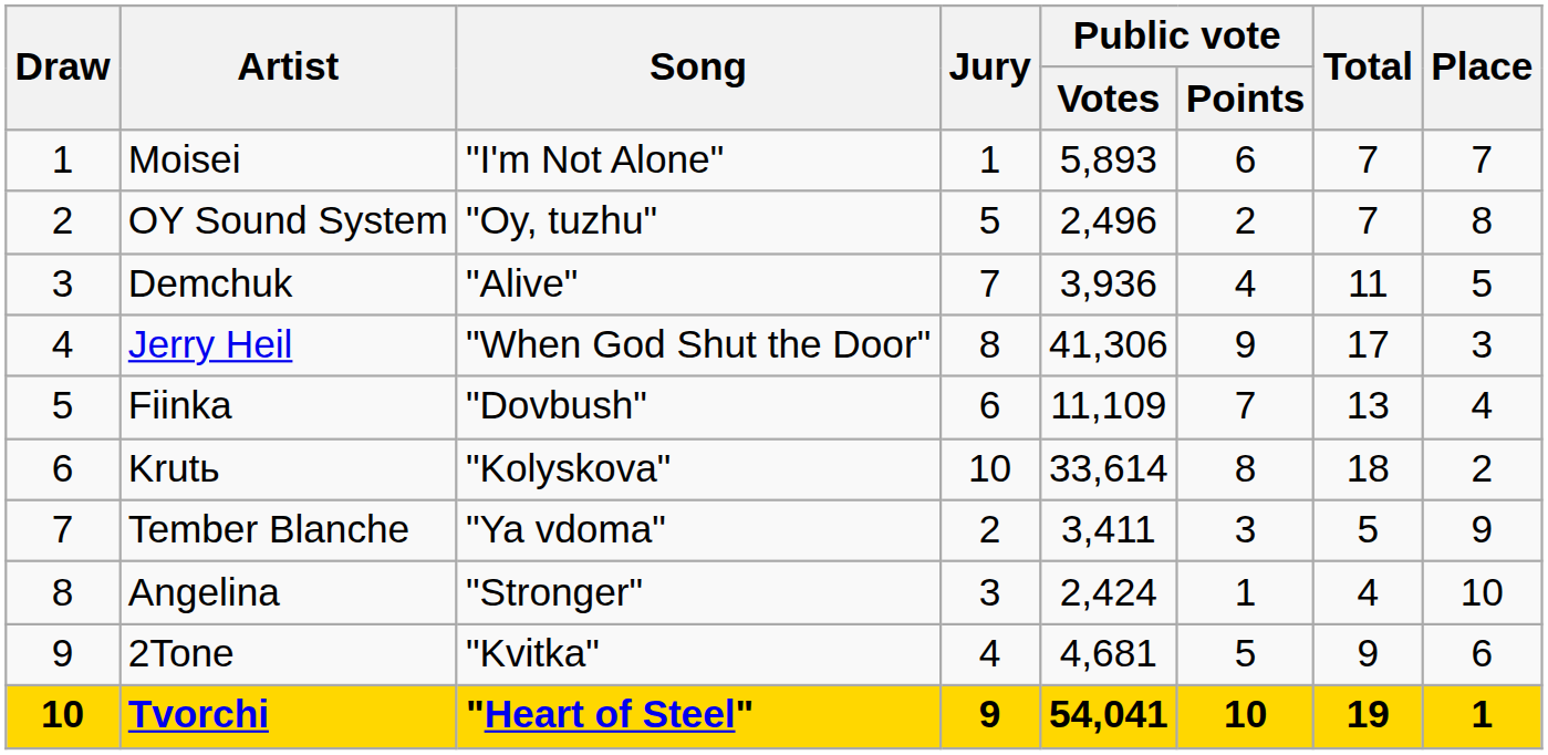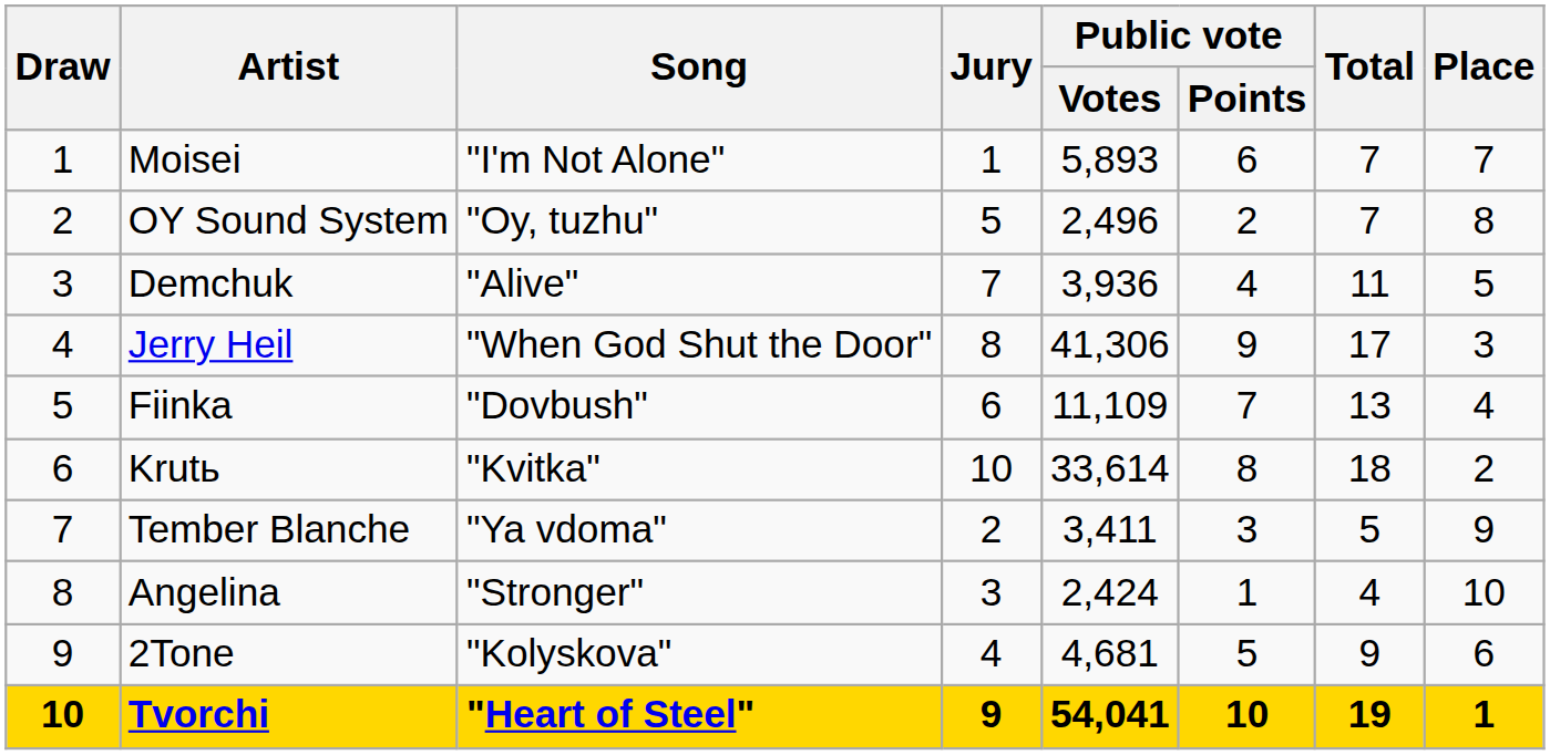Krutь | Song: "Kolyskova" -> "Kvitka"
2Tone | Song: "Kvitka" -> "Kolyskova"
